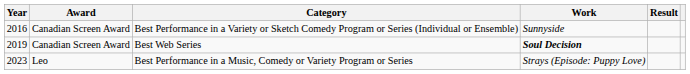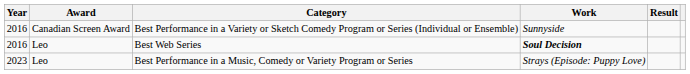Best Web Series | Year: 2019 -> 2016
Best Web Series | Award: Canadian Screen Award -> Leo
